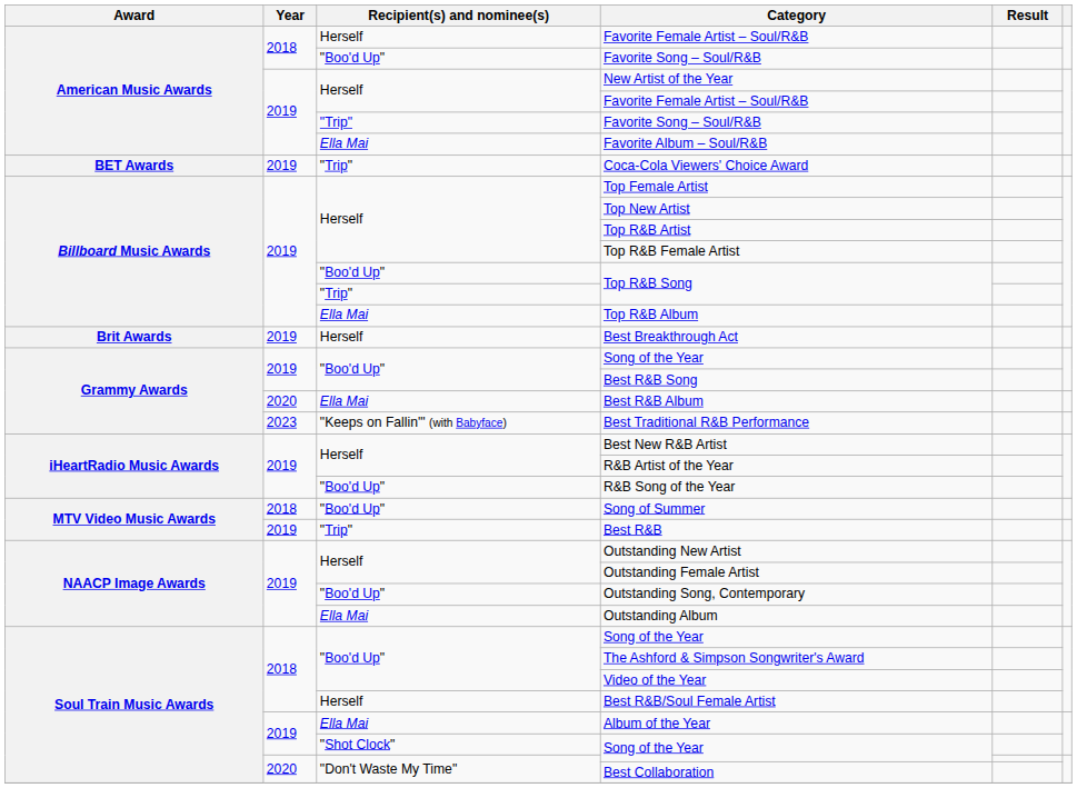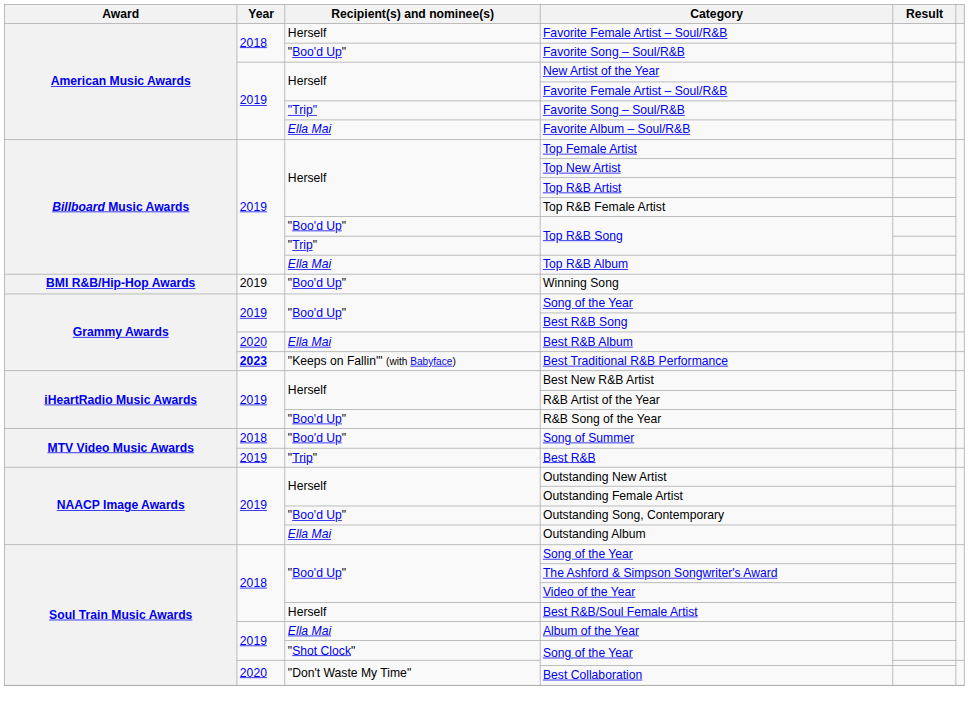- row: BET Awards | 2019 | "Trip" | Coca-Cola Viewers' Choice Award
+ row: BMI R&B/Hip-Hop Awards | 2019 | "Boo'd Up" | Winning Song
- row: Brit Awards | 2019 | Herself | Best Breakthrough Act
Best Traditional R&B Performance | Year: normal -> bold
